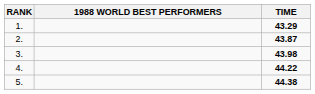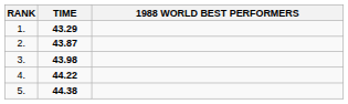columns swapped: 1988 WORLD BEST PERFORMERS <-> TIME
